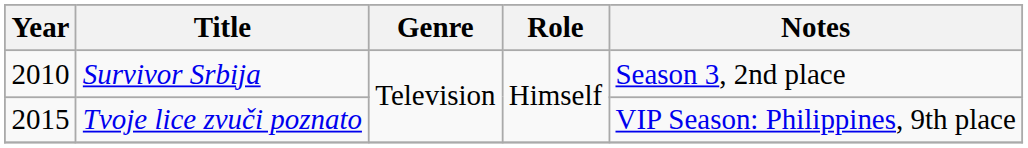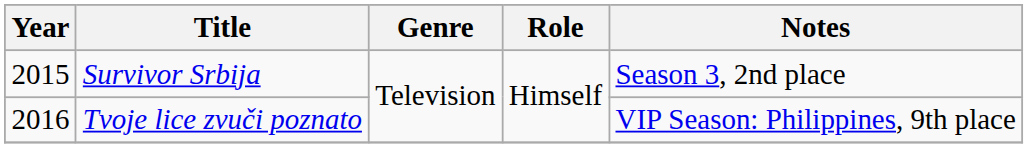Survivor Srbija | Year: 2010 -> 2015
Tvoje lice zvuči poznato | Year: 2015 -> 2016
